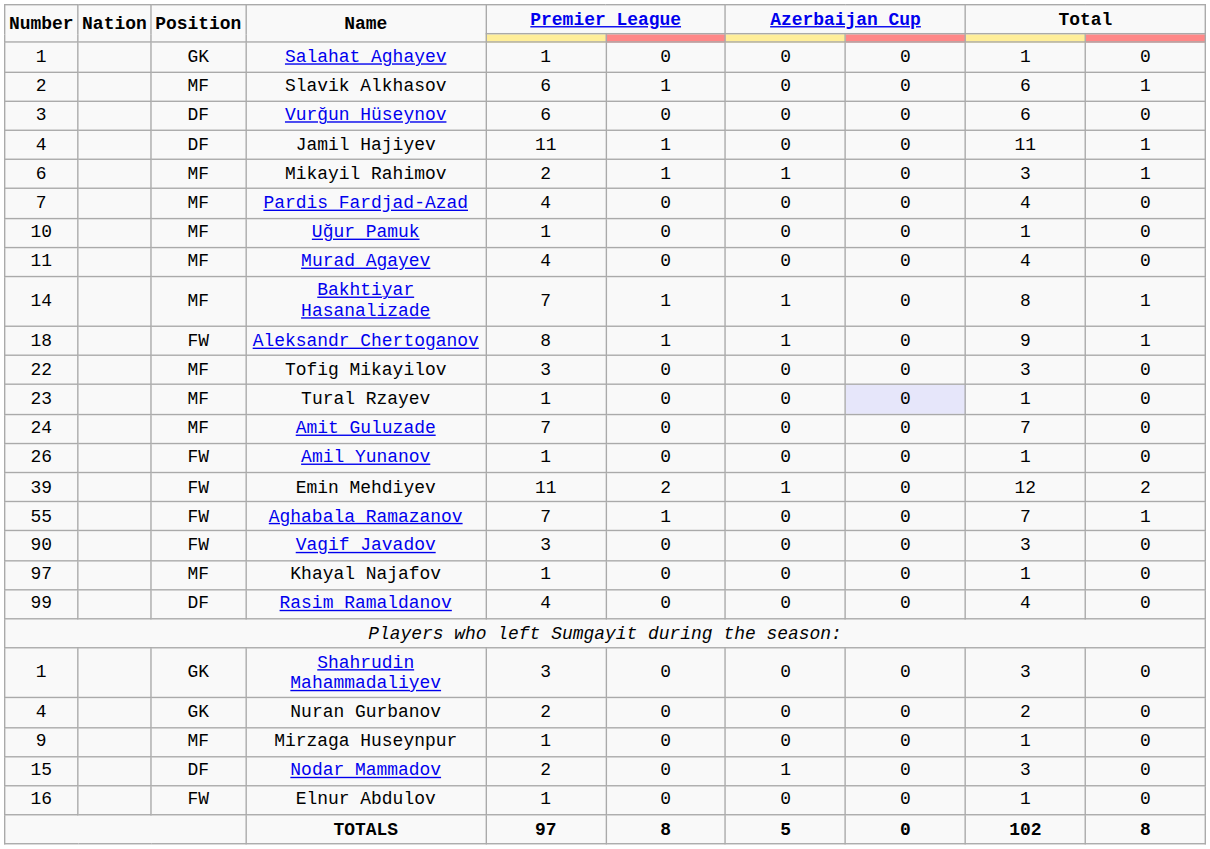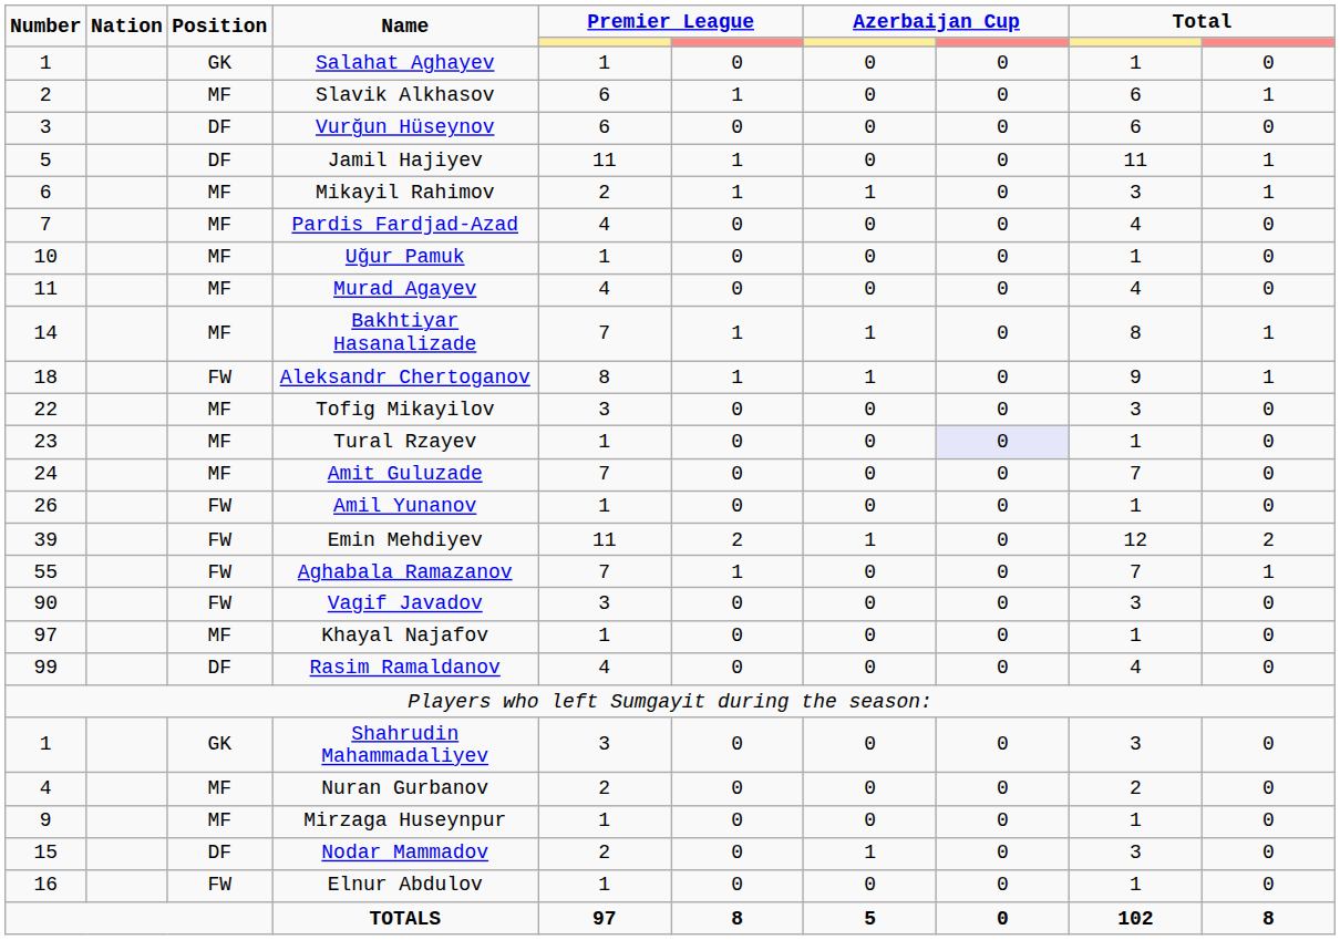Jamil Hajiyev | Number: 4 -> 5
Nuran Gurbanov | Position: GK -> MF
